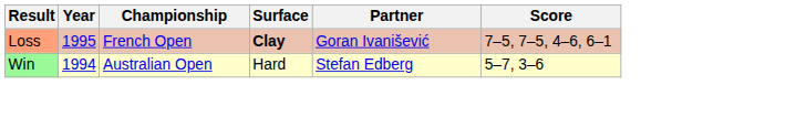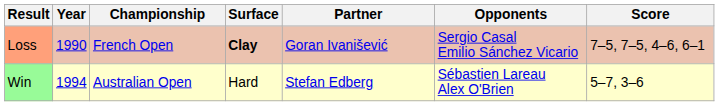+ column: Opponents | Sergio Casal Emilio Sánchez Vicario | Sébastien Lareau Alex O'Brien
Loss | Year: 1995 -> 1990
